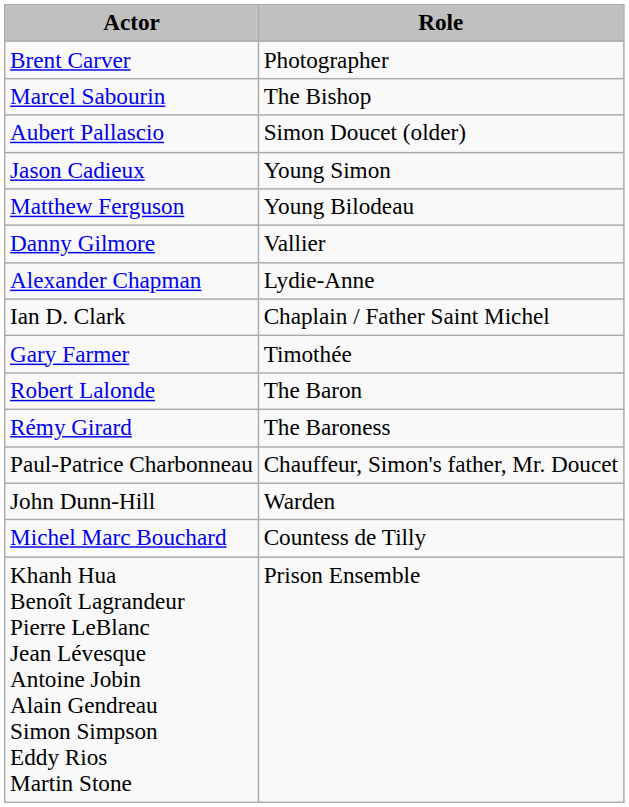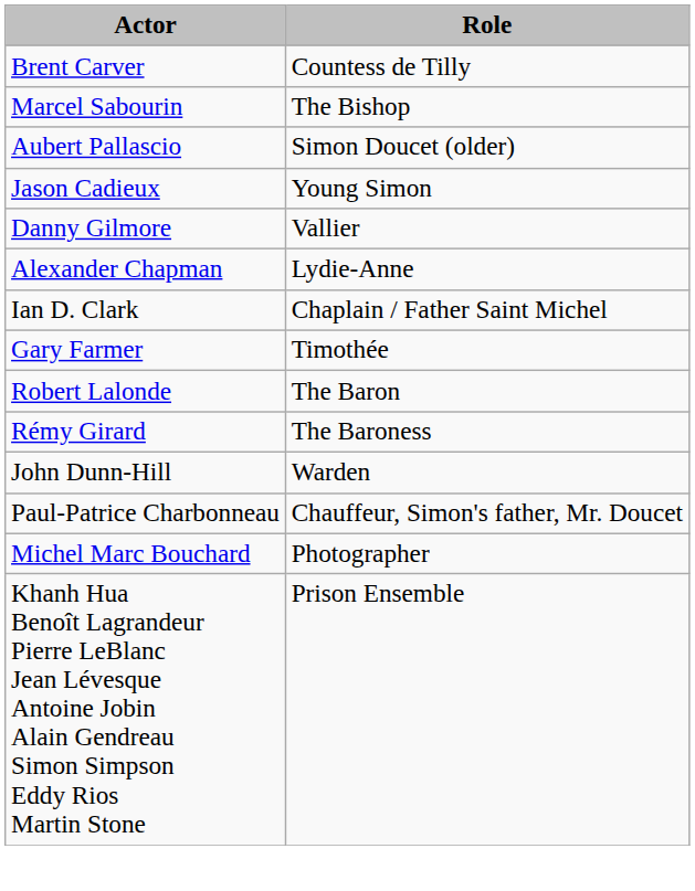Brent Carver | Role: Photographer -> Countess de Tilly
- row: Matthew Ferguson | Young Bilodeau
rows swapped: John Dunn-Hill <-> Paul-Patrice Charbonneau
Michel Marc Bouchard | Role: Countess de Tilly -> Photographer
